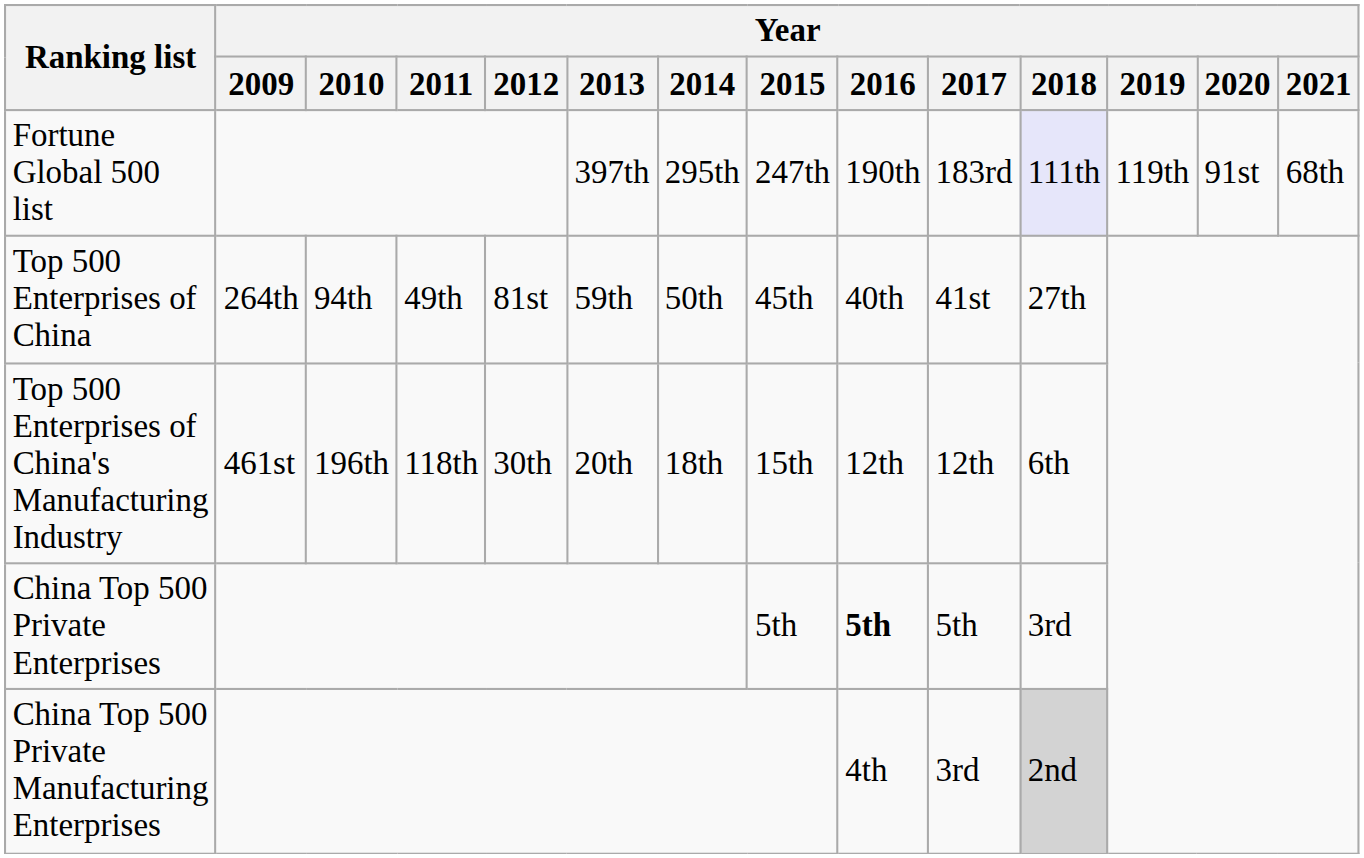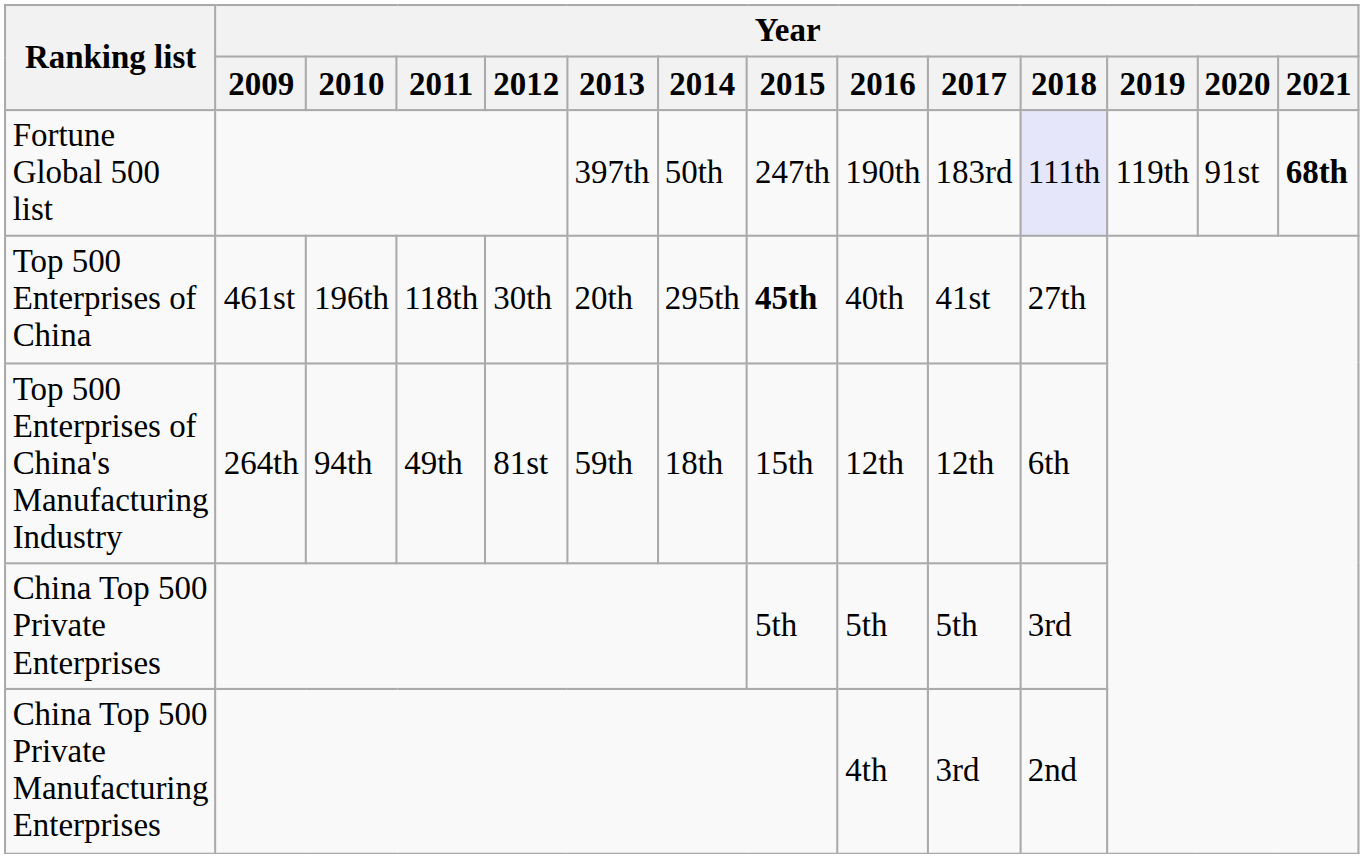Fortune Global 500 list | Year / 2014: 295th -> 50th
Fortune Global 500 list | Year / 2021: normal -> bold
Top 500 Enterprises of China | Year / 2009: 264th -> 461st
Top 500 Enterprises of China | Year / 2010: 94th -> 196th
Top 500 Enterprises of China | Year / 2011: 49th -> 118th
Top 500 Enterprises of China | Year / 2012: 81st -> 30th
Top 500 Enterprises of China | Year / 2013: 59th -> 20th
Top 500 Enterprises of China | Year / 2014: 50th -> 295th
Top 500 Enterprises of China | Year / 2015: normal -> bold
Top 500 Enterprises of China's Manufacturing Industry | Year / 2009: 461st -> 264th
Top 500 Enterprises of China's Manufacturing Industry | Year / 2010: 196th -> 94th
Top 500 Enterprises of China's Manufacturing Industry | Year / 2011: 118th -> 49th
Top 500 Enterprises of China's Manufacturing Industry | Year / 2012: 30th -> 81st
Top 500 Enterprises of China's Manufacturing Industry | Year / 2013: 20th -> 59th
China Top 500 Private Enterprises | Year / 2016: bold -> normal
China Top 500 Private Manufacturing Enterprises | Year / 2018: lightgrey background -> no background
